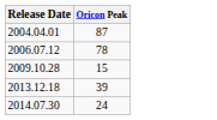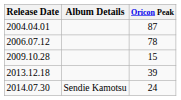+ column: Album Details | Sendie Kamotsu
